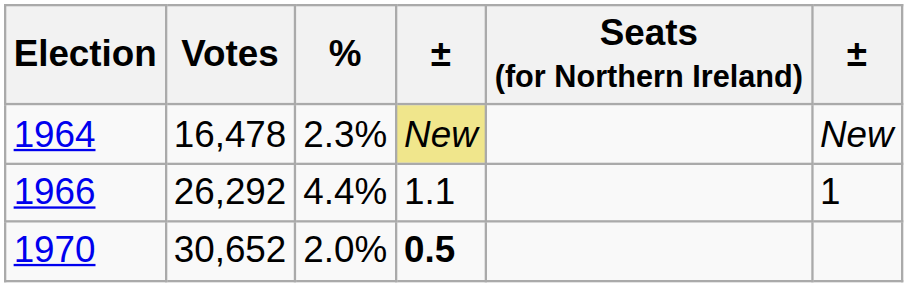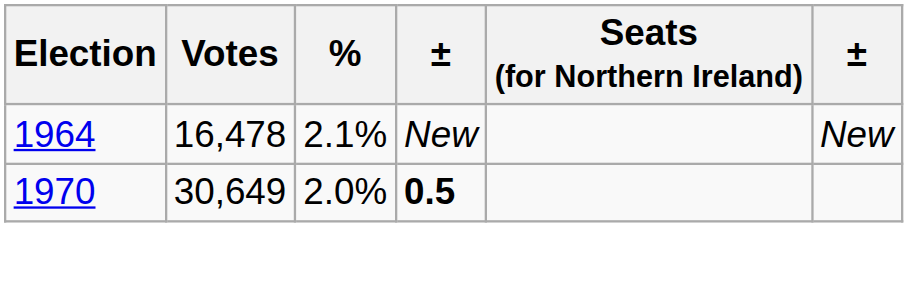1964 | %: 2.3% -> 2.1%
1964 | column 4: khaki background -> no background
- row: 1966 | 26,292 | 4.4% | 1.1 | 1
1970 | Votes: 30,652 -> 30,649
